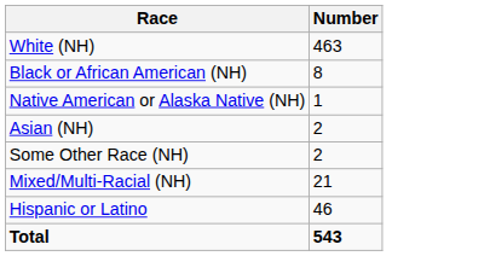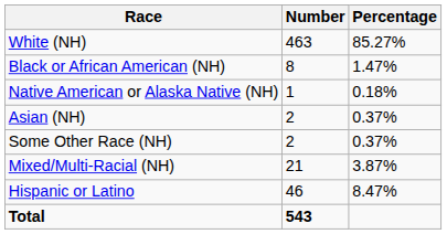+ column: Percentage | 85.27% | 1.47% | 0.18% | 0.37% | 0.37% | 3.87% | 8.47%
